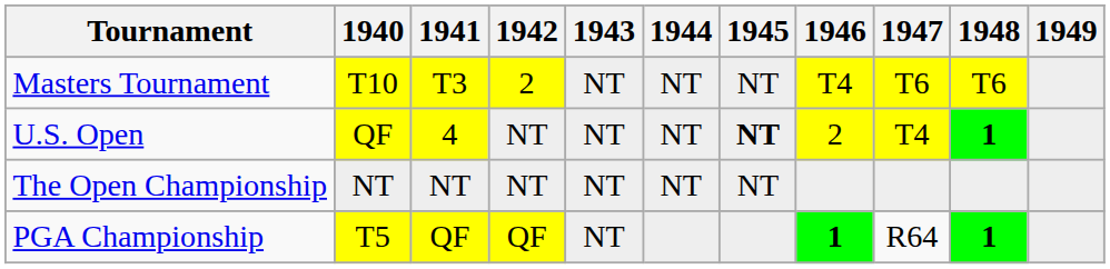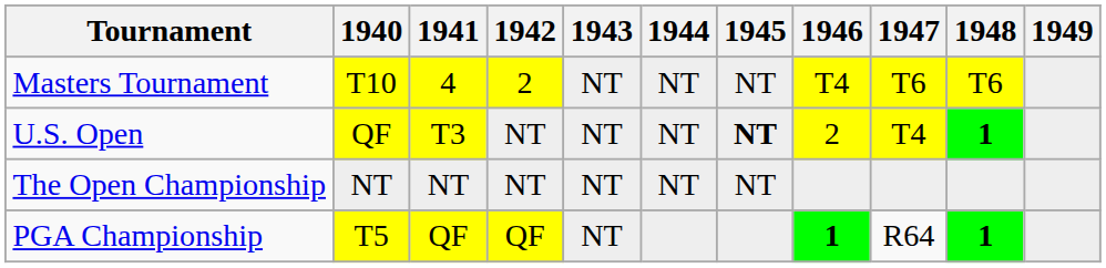Masters Tournament | 1941: T3 -> 4
U.S. Open | 1941: 4 -> T3
